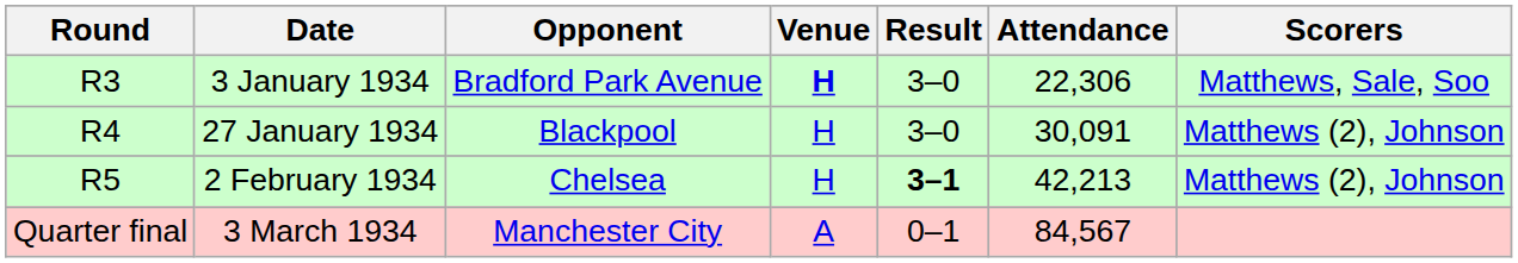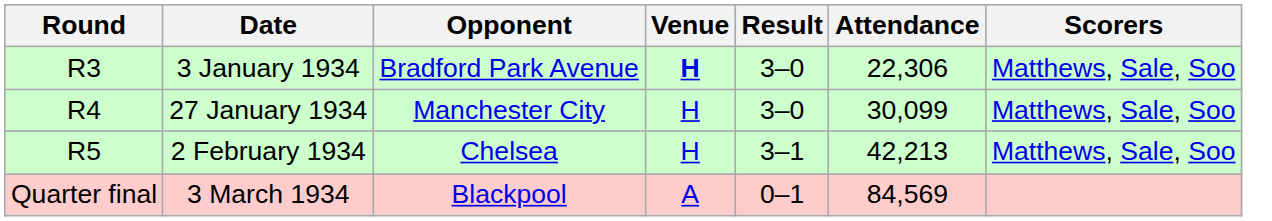27 January 1934 | Opponent: Blackpool -> Manchester City
27 January 1934 | Attendance: 30,091 -> 30,099
27 January 1934 | Scorers: Matthews (2), Johnson -> Matthews, Sale, Soo
2 February 1934 | Result: bold -> normal
2 February 1934 | Scorers: Matthews (2), Johnson -> Matthews, Sale, Soo
3 March 1934 | Opponent: Manchester City -> Blackpool
3 March 1934 | Attendance: 84,567 -> 84,569
